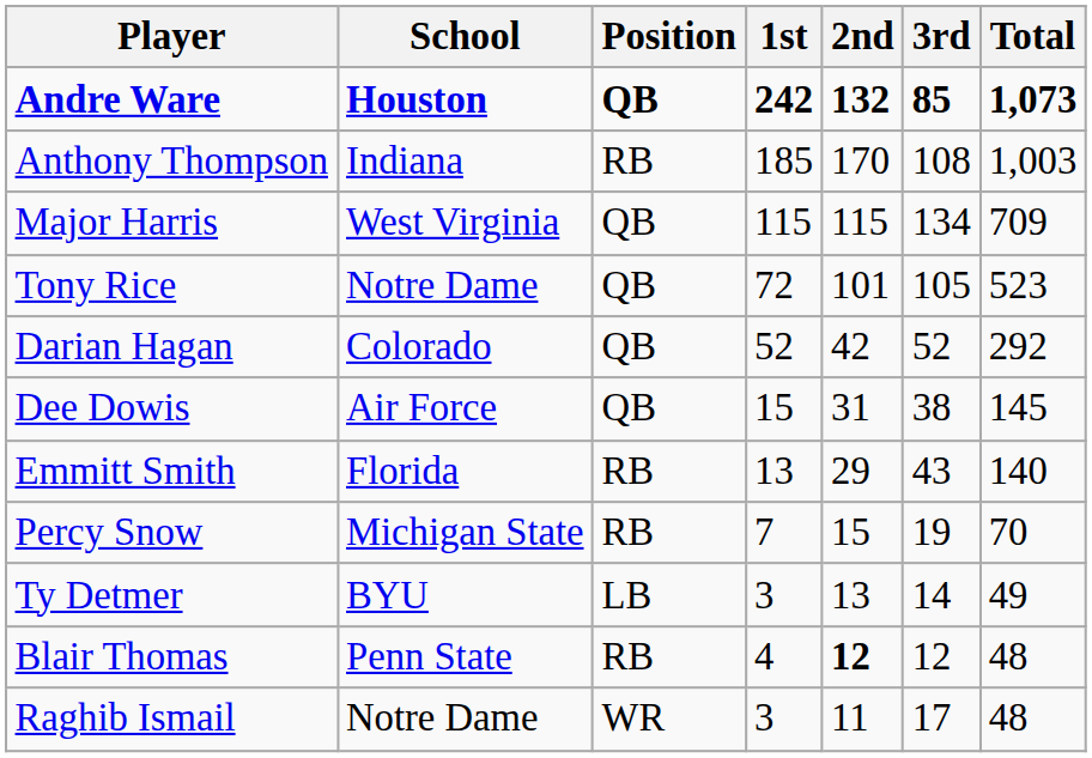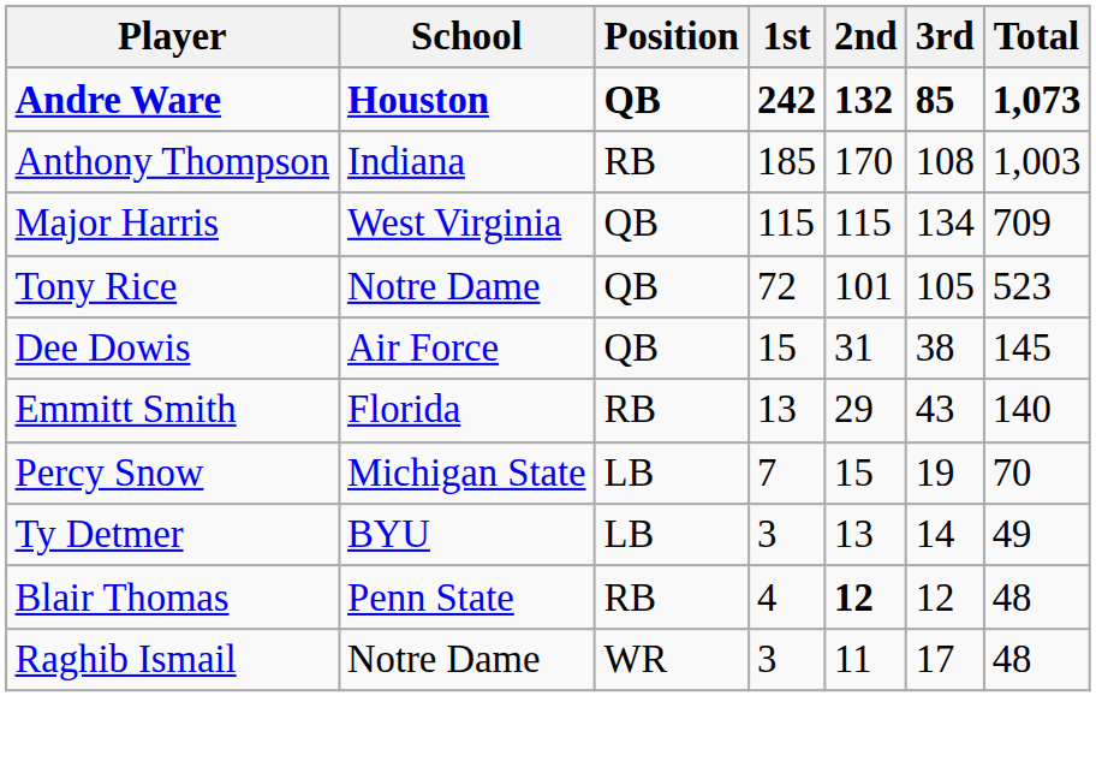- row: Darian Hagan | Colorado | QB | 52 | 42 | 52 | 292
Percy Snow | Position: RB -> LB
